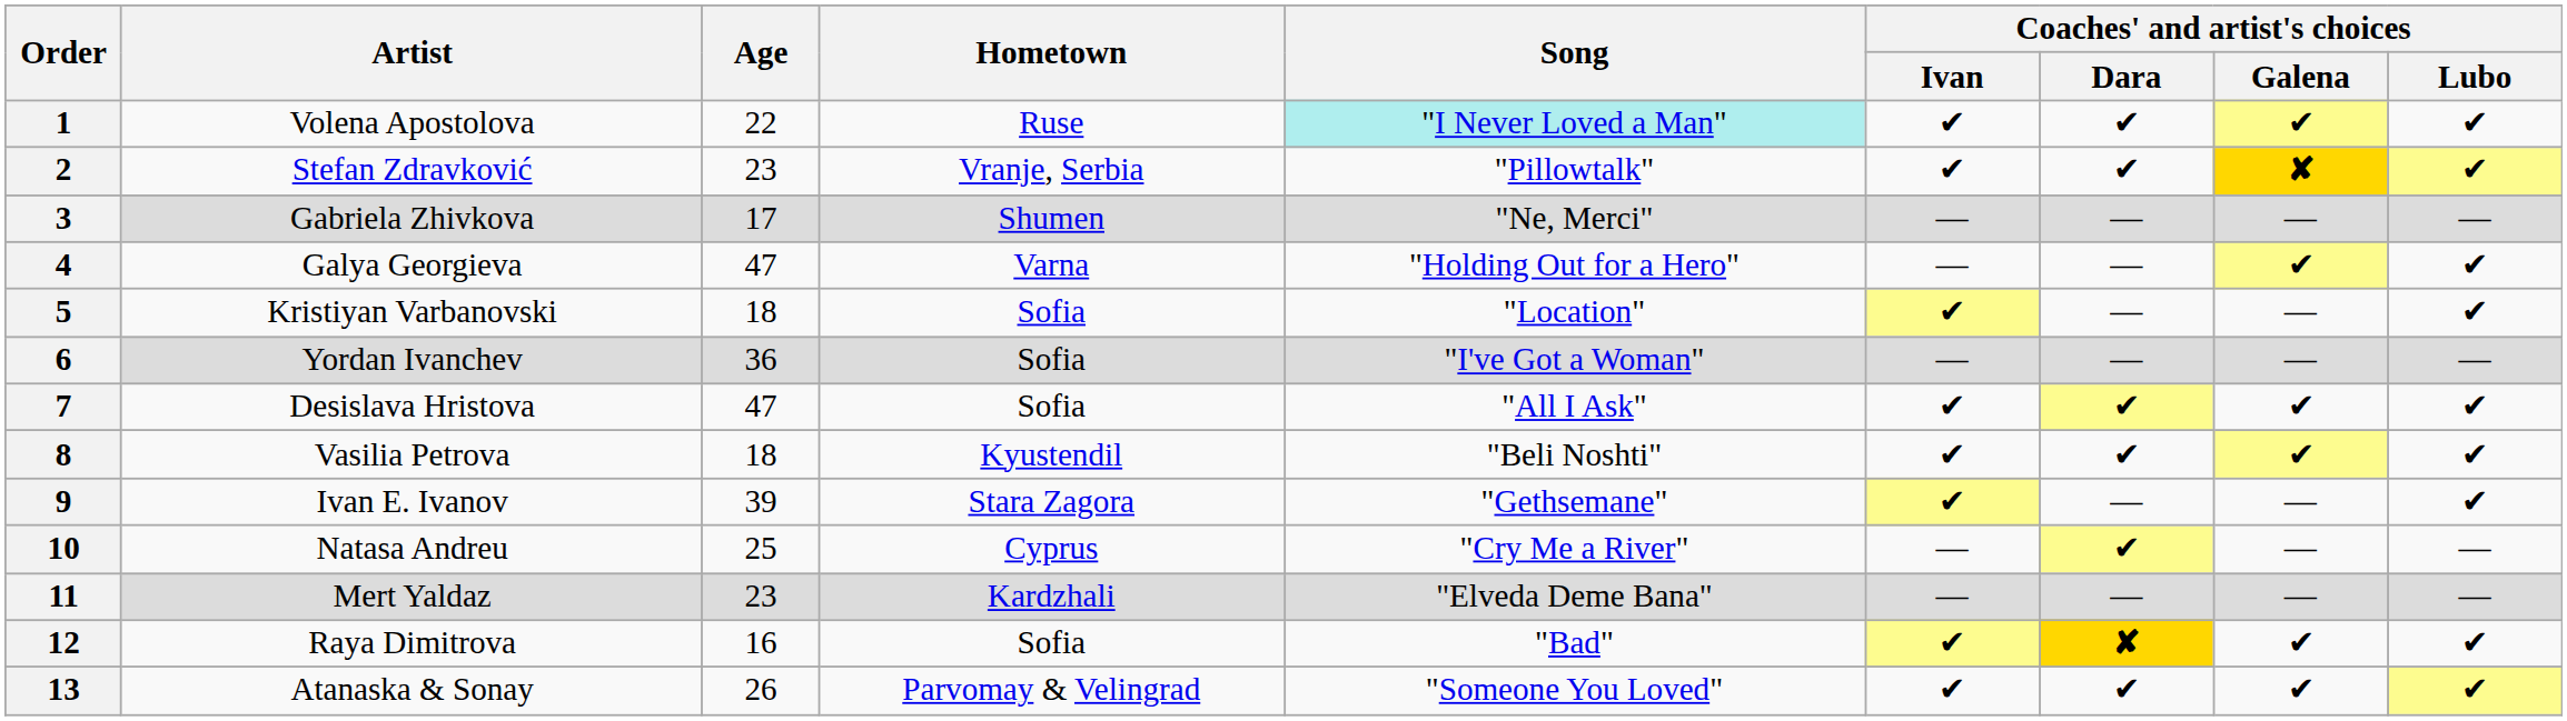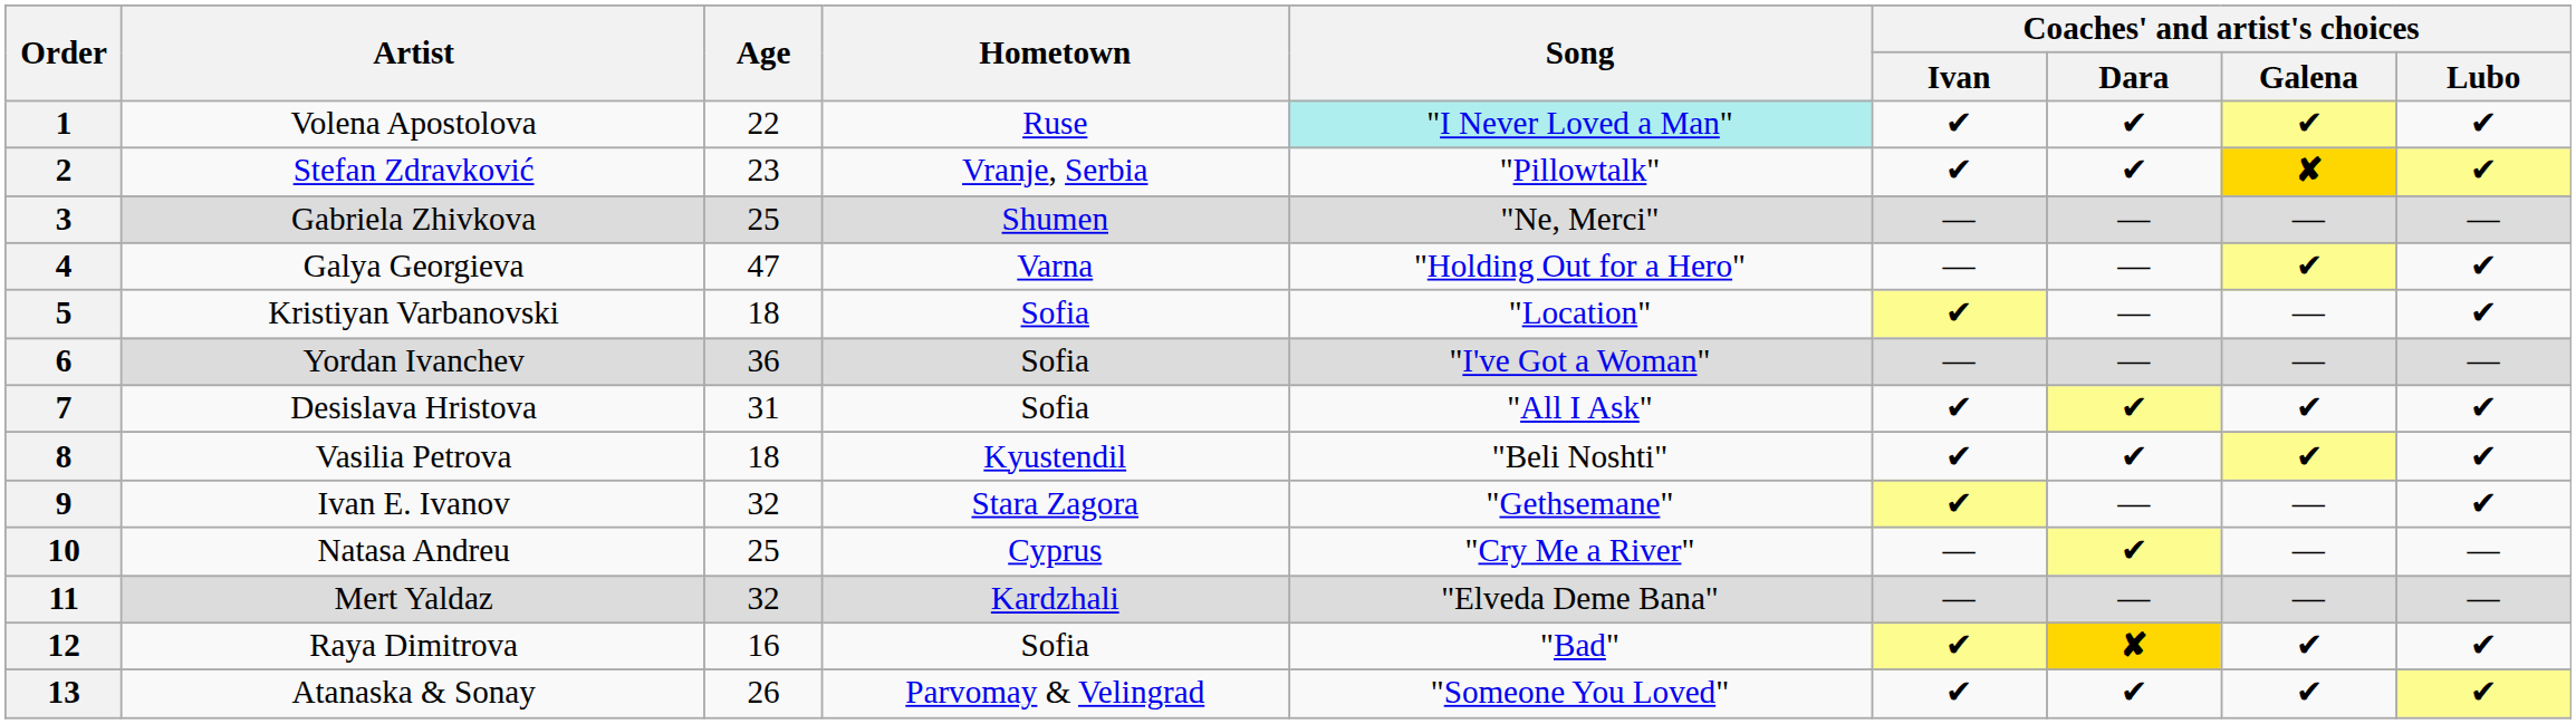3 | Age: 17 -> 25
7 | Age: 47 -> 31
9 | Age: 39 -> 32
11 | Age: 23 -> 32
